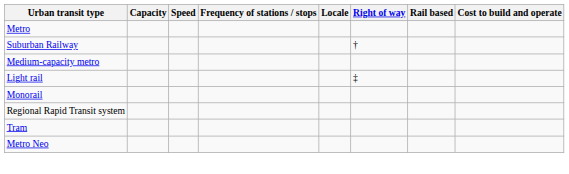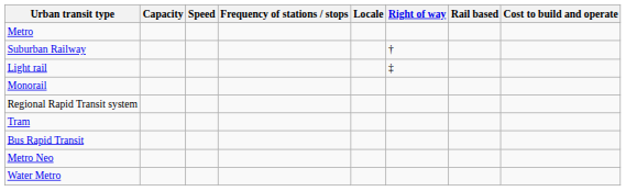- row: Medium-capacity metro
+ row: Bus Rapid Transit
+ row: Water Metro
